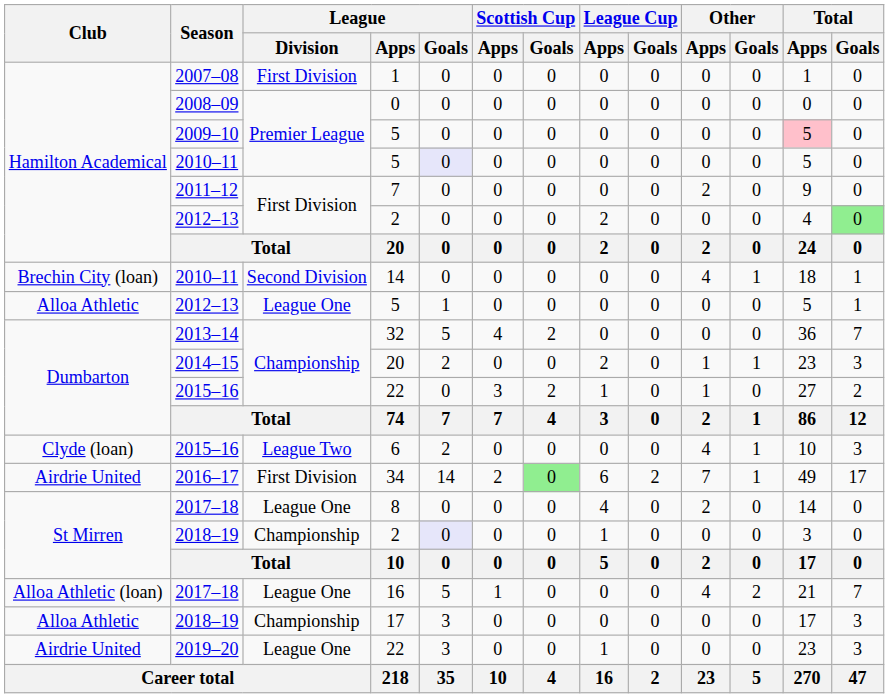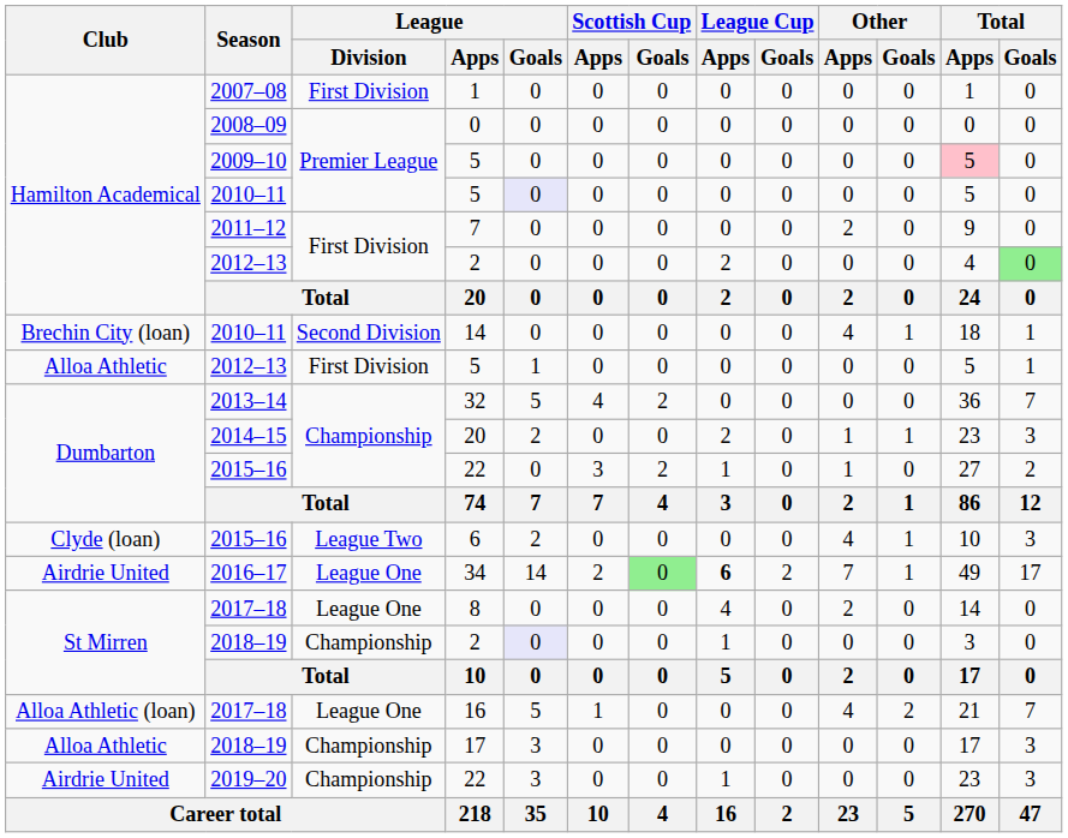2012–13 / 5 | League / Division: League One -> First Division
34 | League / Division: First Division -> League One
34 | League Cup / Apps: normal -> bold
2019–20 / 22 | League / Division: League One -> Championship
